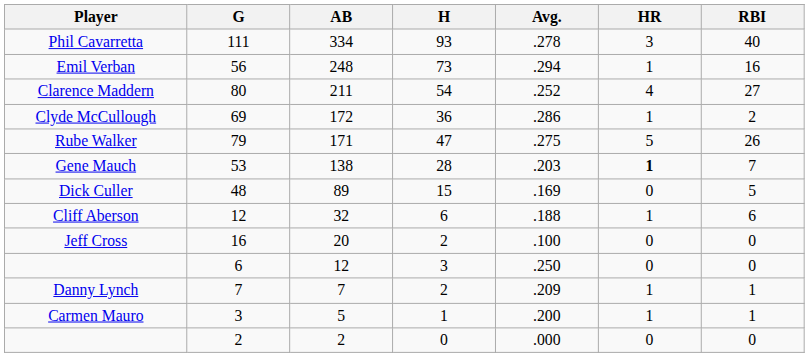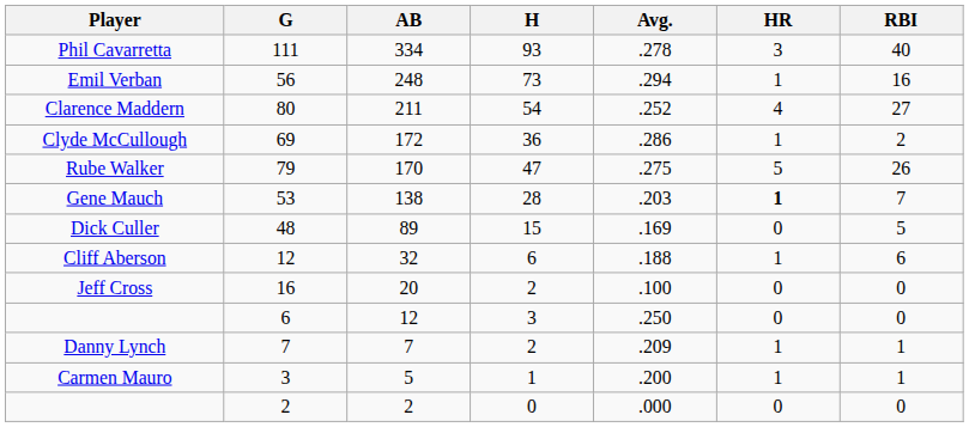Rube Walker | AB: 171 -> 170
